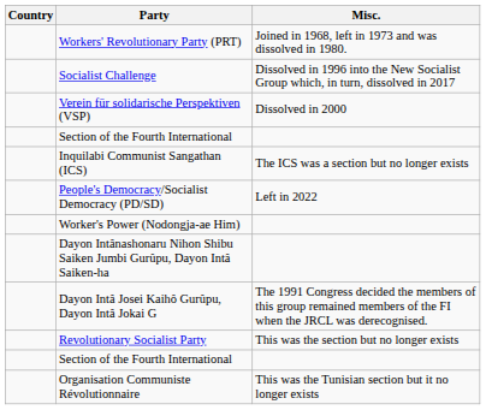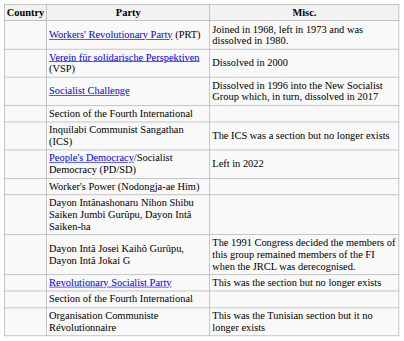rows swapped: Verein für solidarische Perspektiven (VSP) <-> Socialist Challenge
